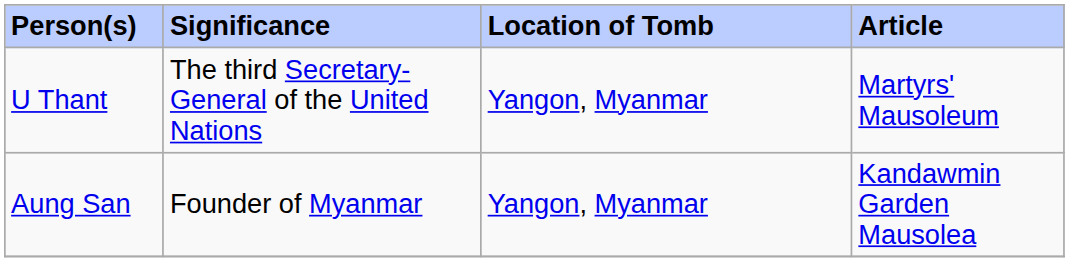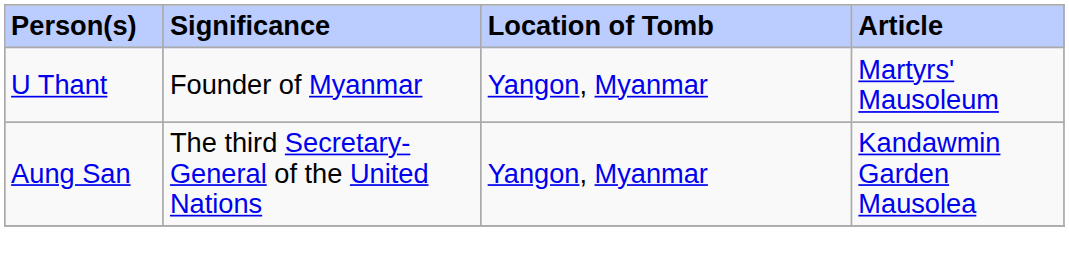U Thant | Significance: The third Secretary-General of the United Nations -> Founder of Myanmar
Aung San | Significance: Founder of Myanmar -> The third Secretary-General of the United Nations
